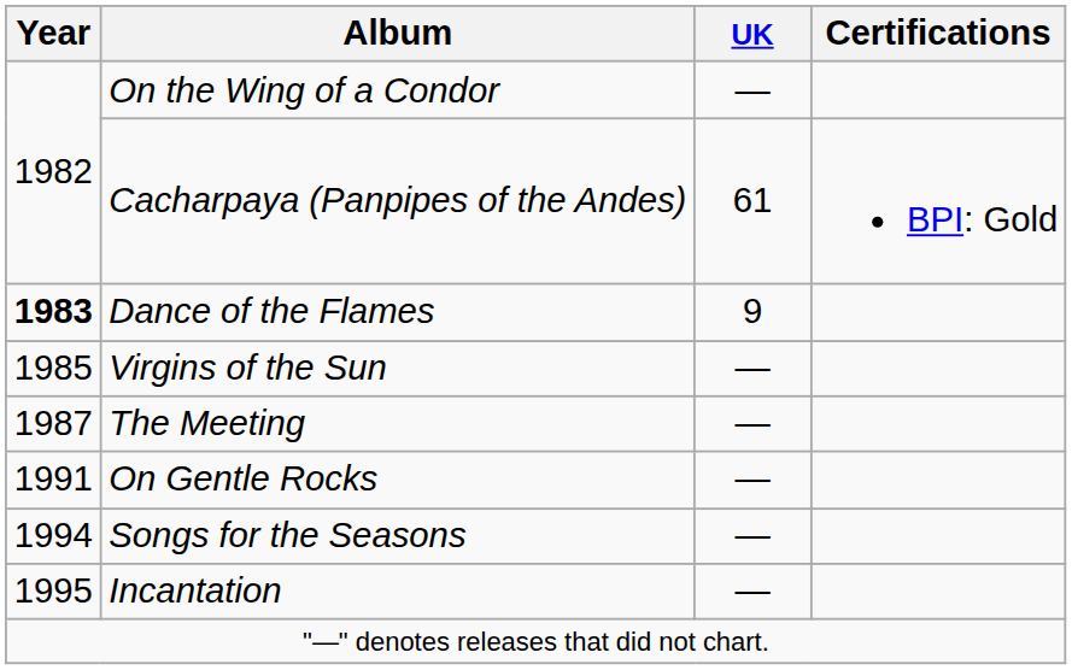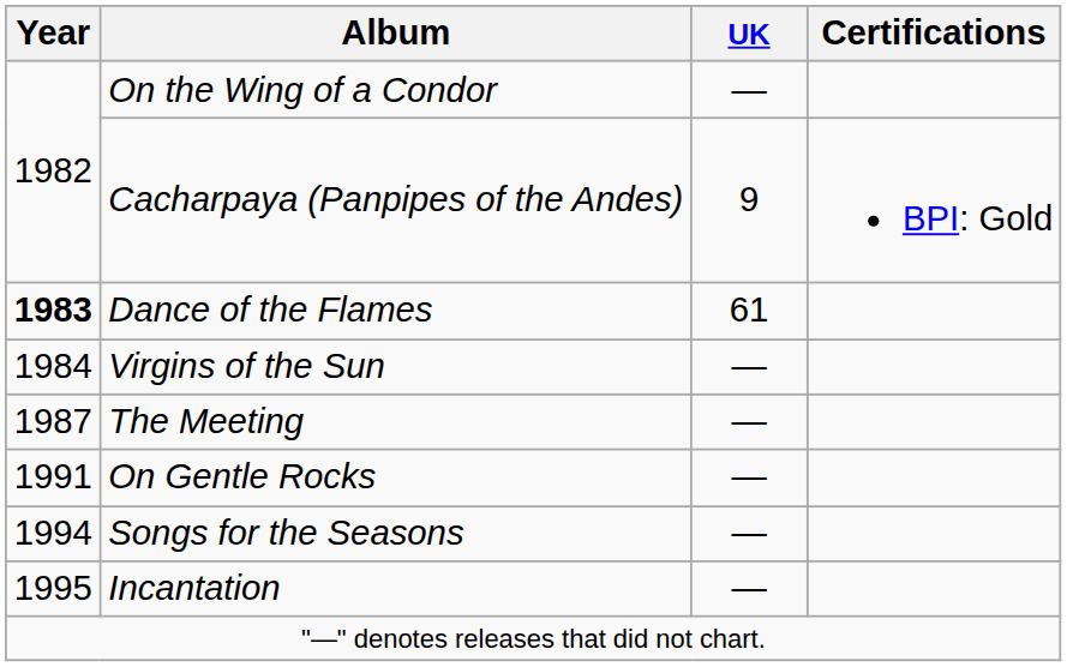Cacharpaya (Panpipes of the Andes) | UK: 61 -> 9
Dance of the Flames | UK: 9 -> 61
Virgins of the Sun | Year: 1985 -> 1984
